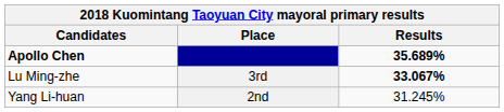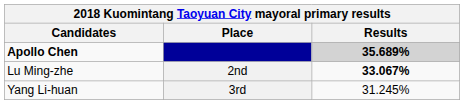Apollo Chen | Results: no background -> lightgrey background
Lu Ming-zhe | Place: 3rd -> 2nd
Yang Li-huan | Place: 2nd -> 3rd
